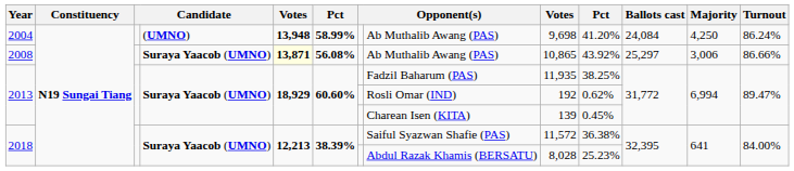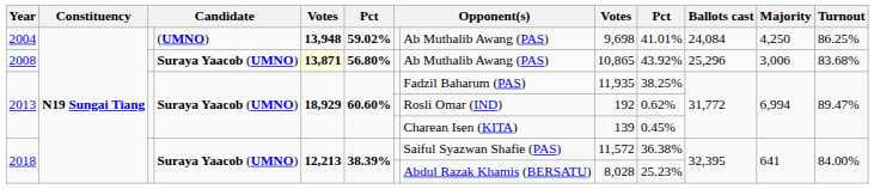2004 | column 6: 58.99% -> 59.02%
2004 | column 10: 41.20% -> 41.01%
2004 | Turnout: 86.24% -> 86.25%
2008 | column 6: 56.08% -> 56.80%
2008 | Ballots cast: 25,297 -> 25,296
2008 | Turnout: 86.66% -> 83.68%
